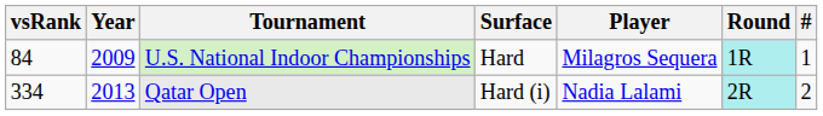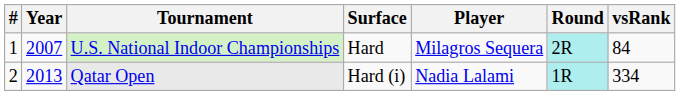columns swapped: # <-> vsRank
U.S. National Indoor Championships | Year: 2009 -> 2007
U.S. National Indoor Championships | Round: 1R -> 2R
Qatar Open | Round: 2R -> 1R
